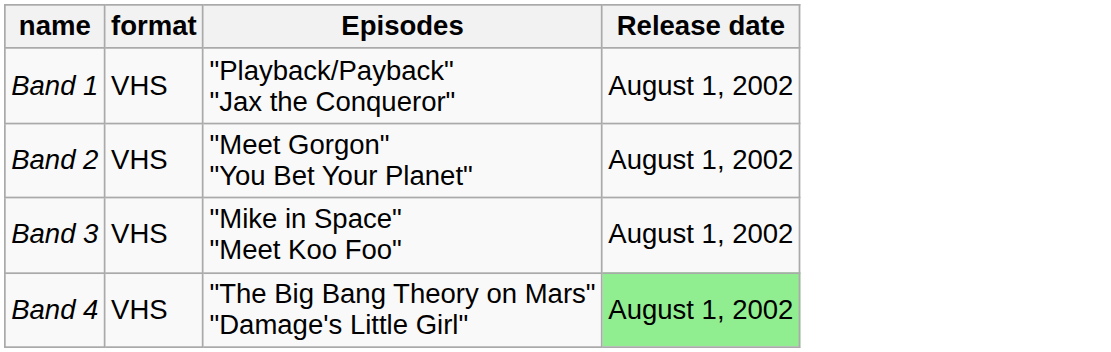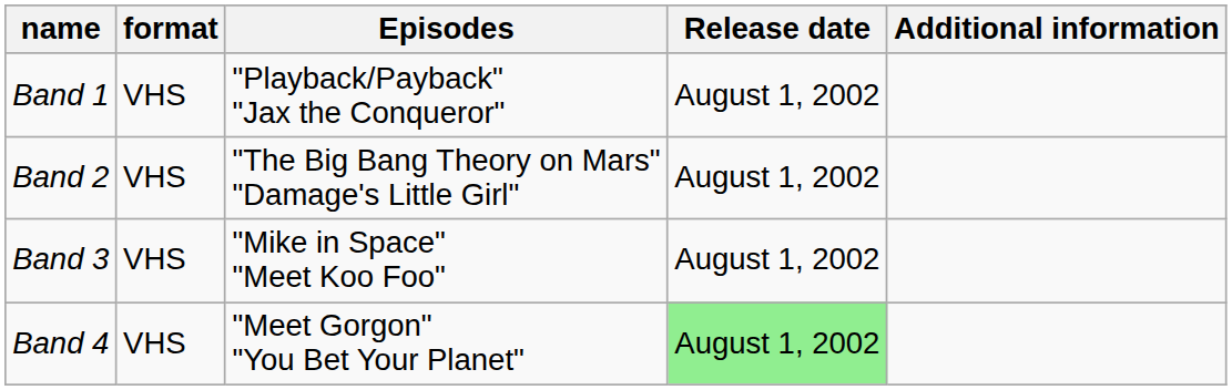+ column: Additional information
Band 2 | Episodes: "Meet Gorgon" "You Bet Your Planet" -> "The Big Bang Theory on Mars" "Damage's Little Girl"
Band 4 | Episodes: "The Big Bang Theory on Mars" "Damage's Little Girl" -> "Meet Gorgon" "You Bet Your Planet"
